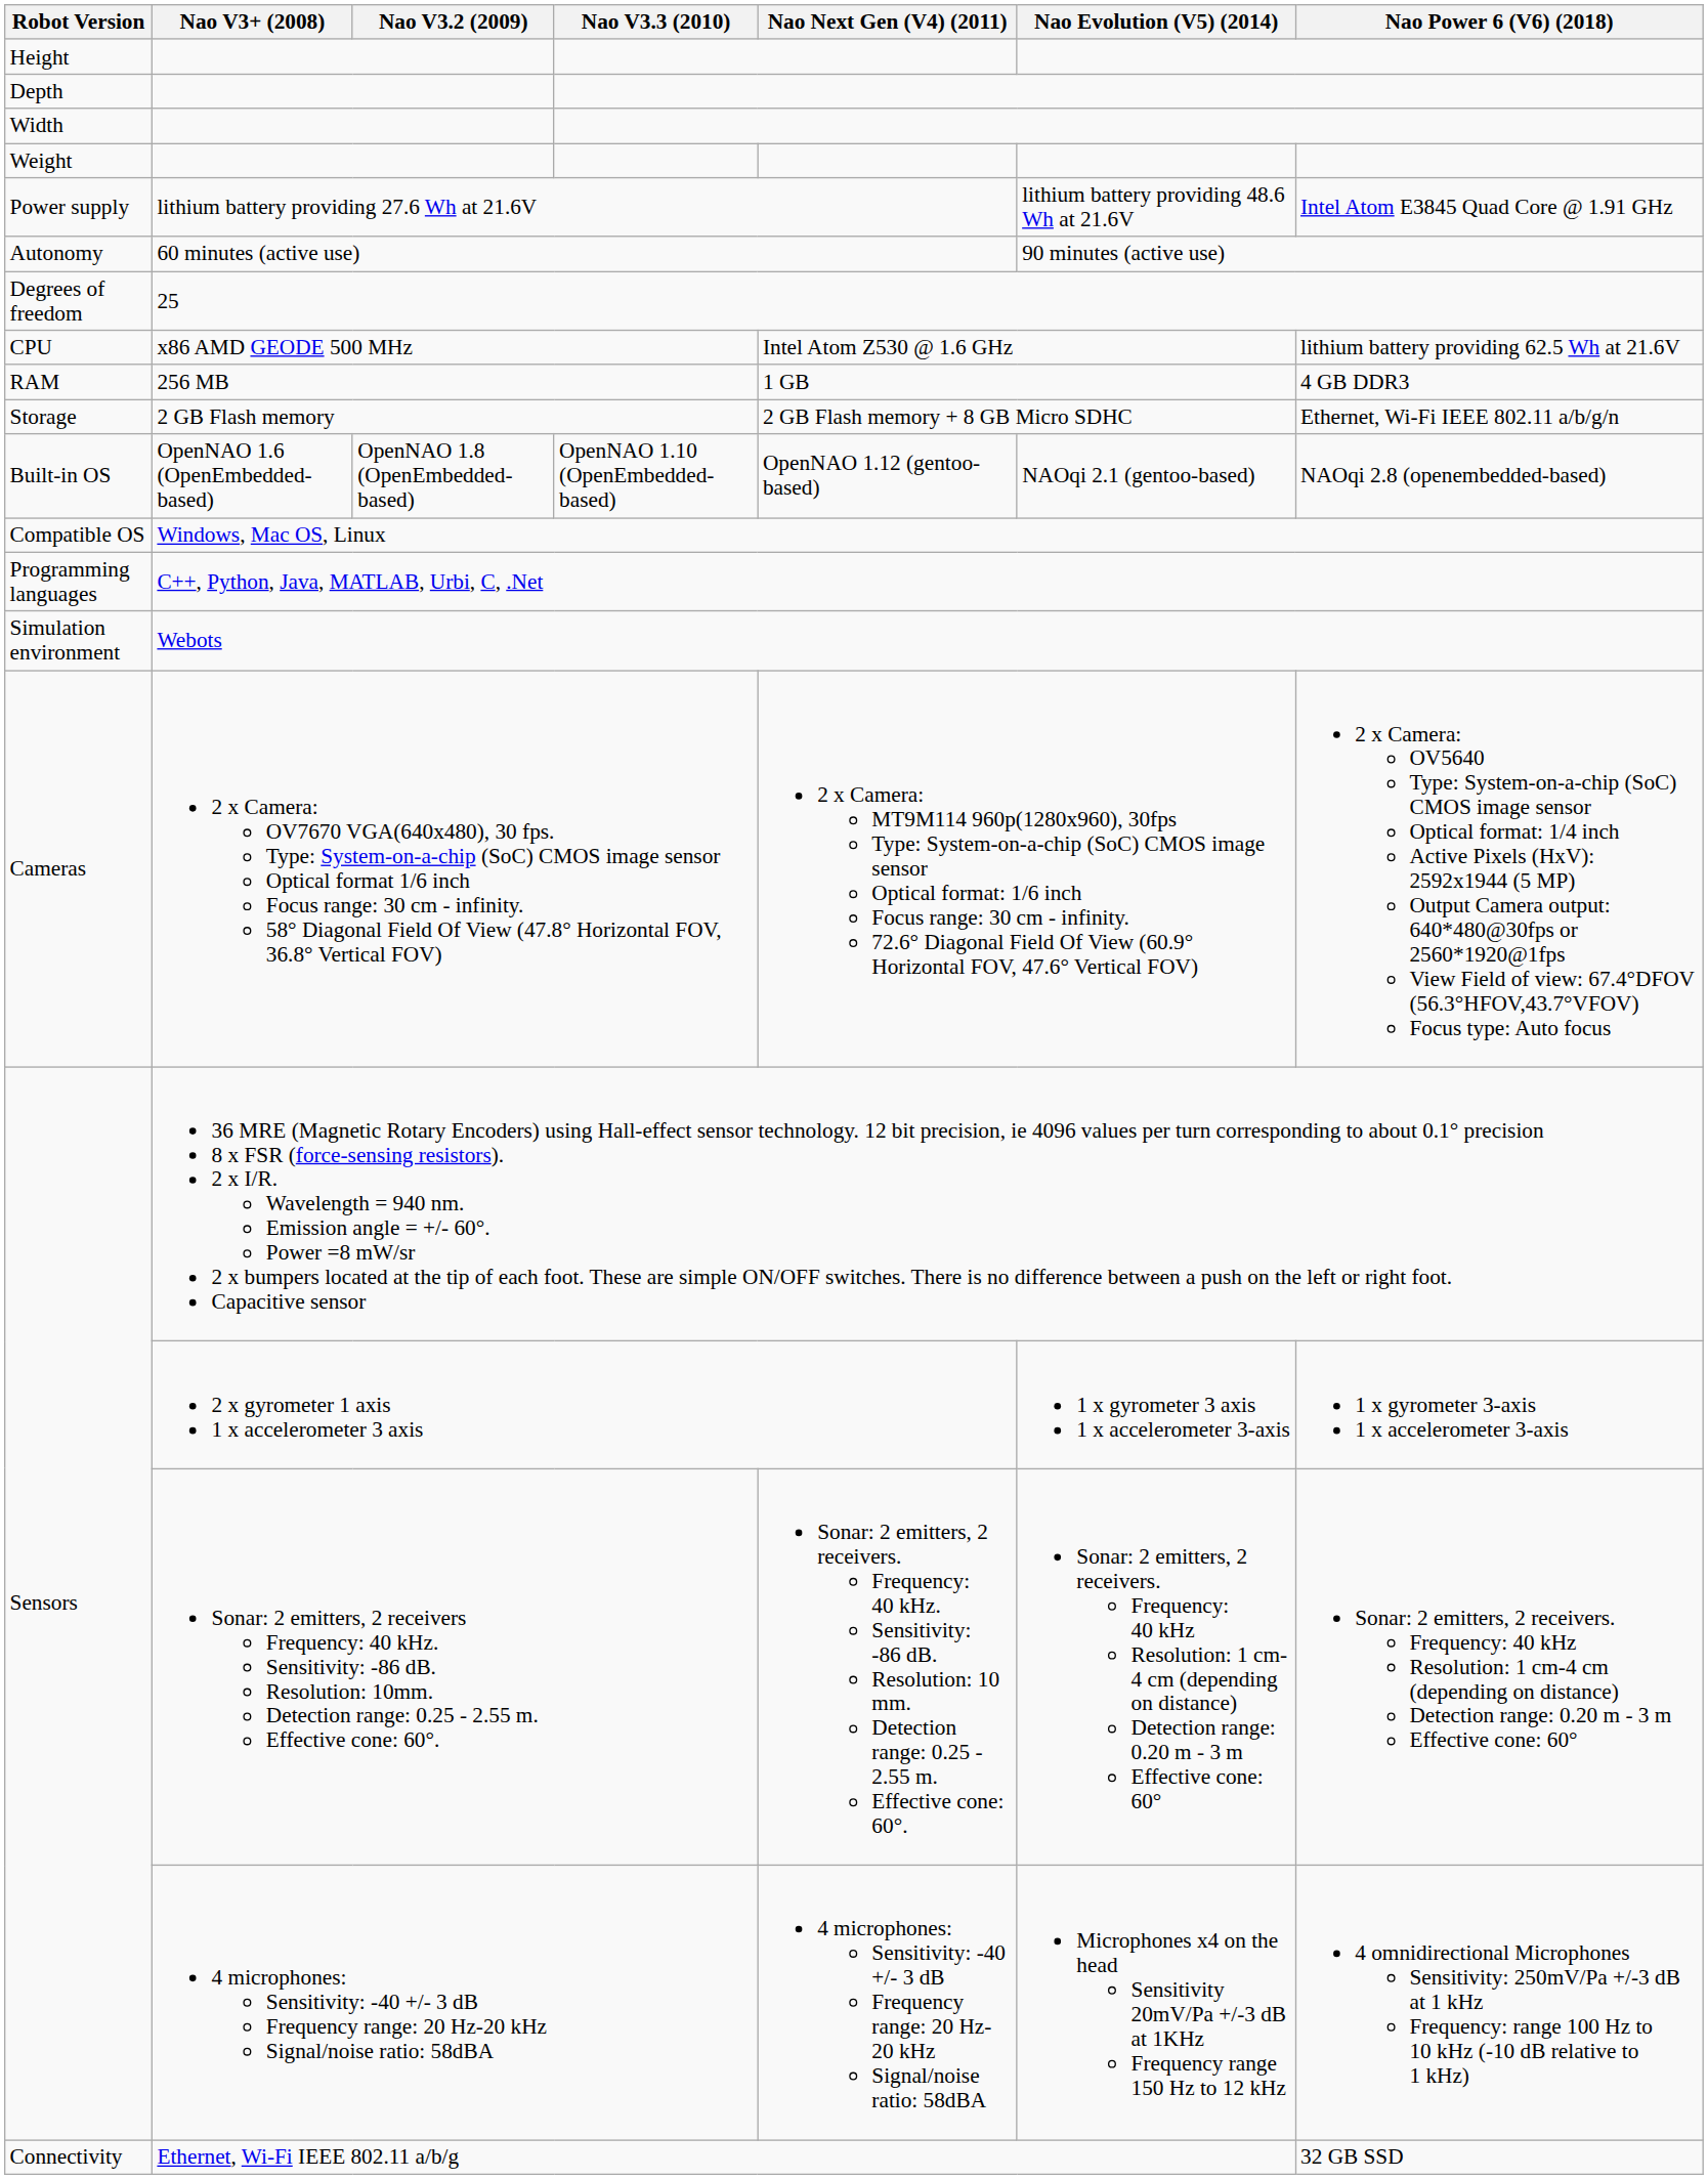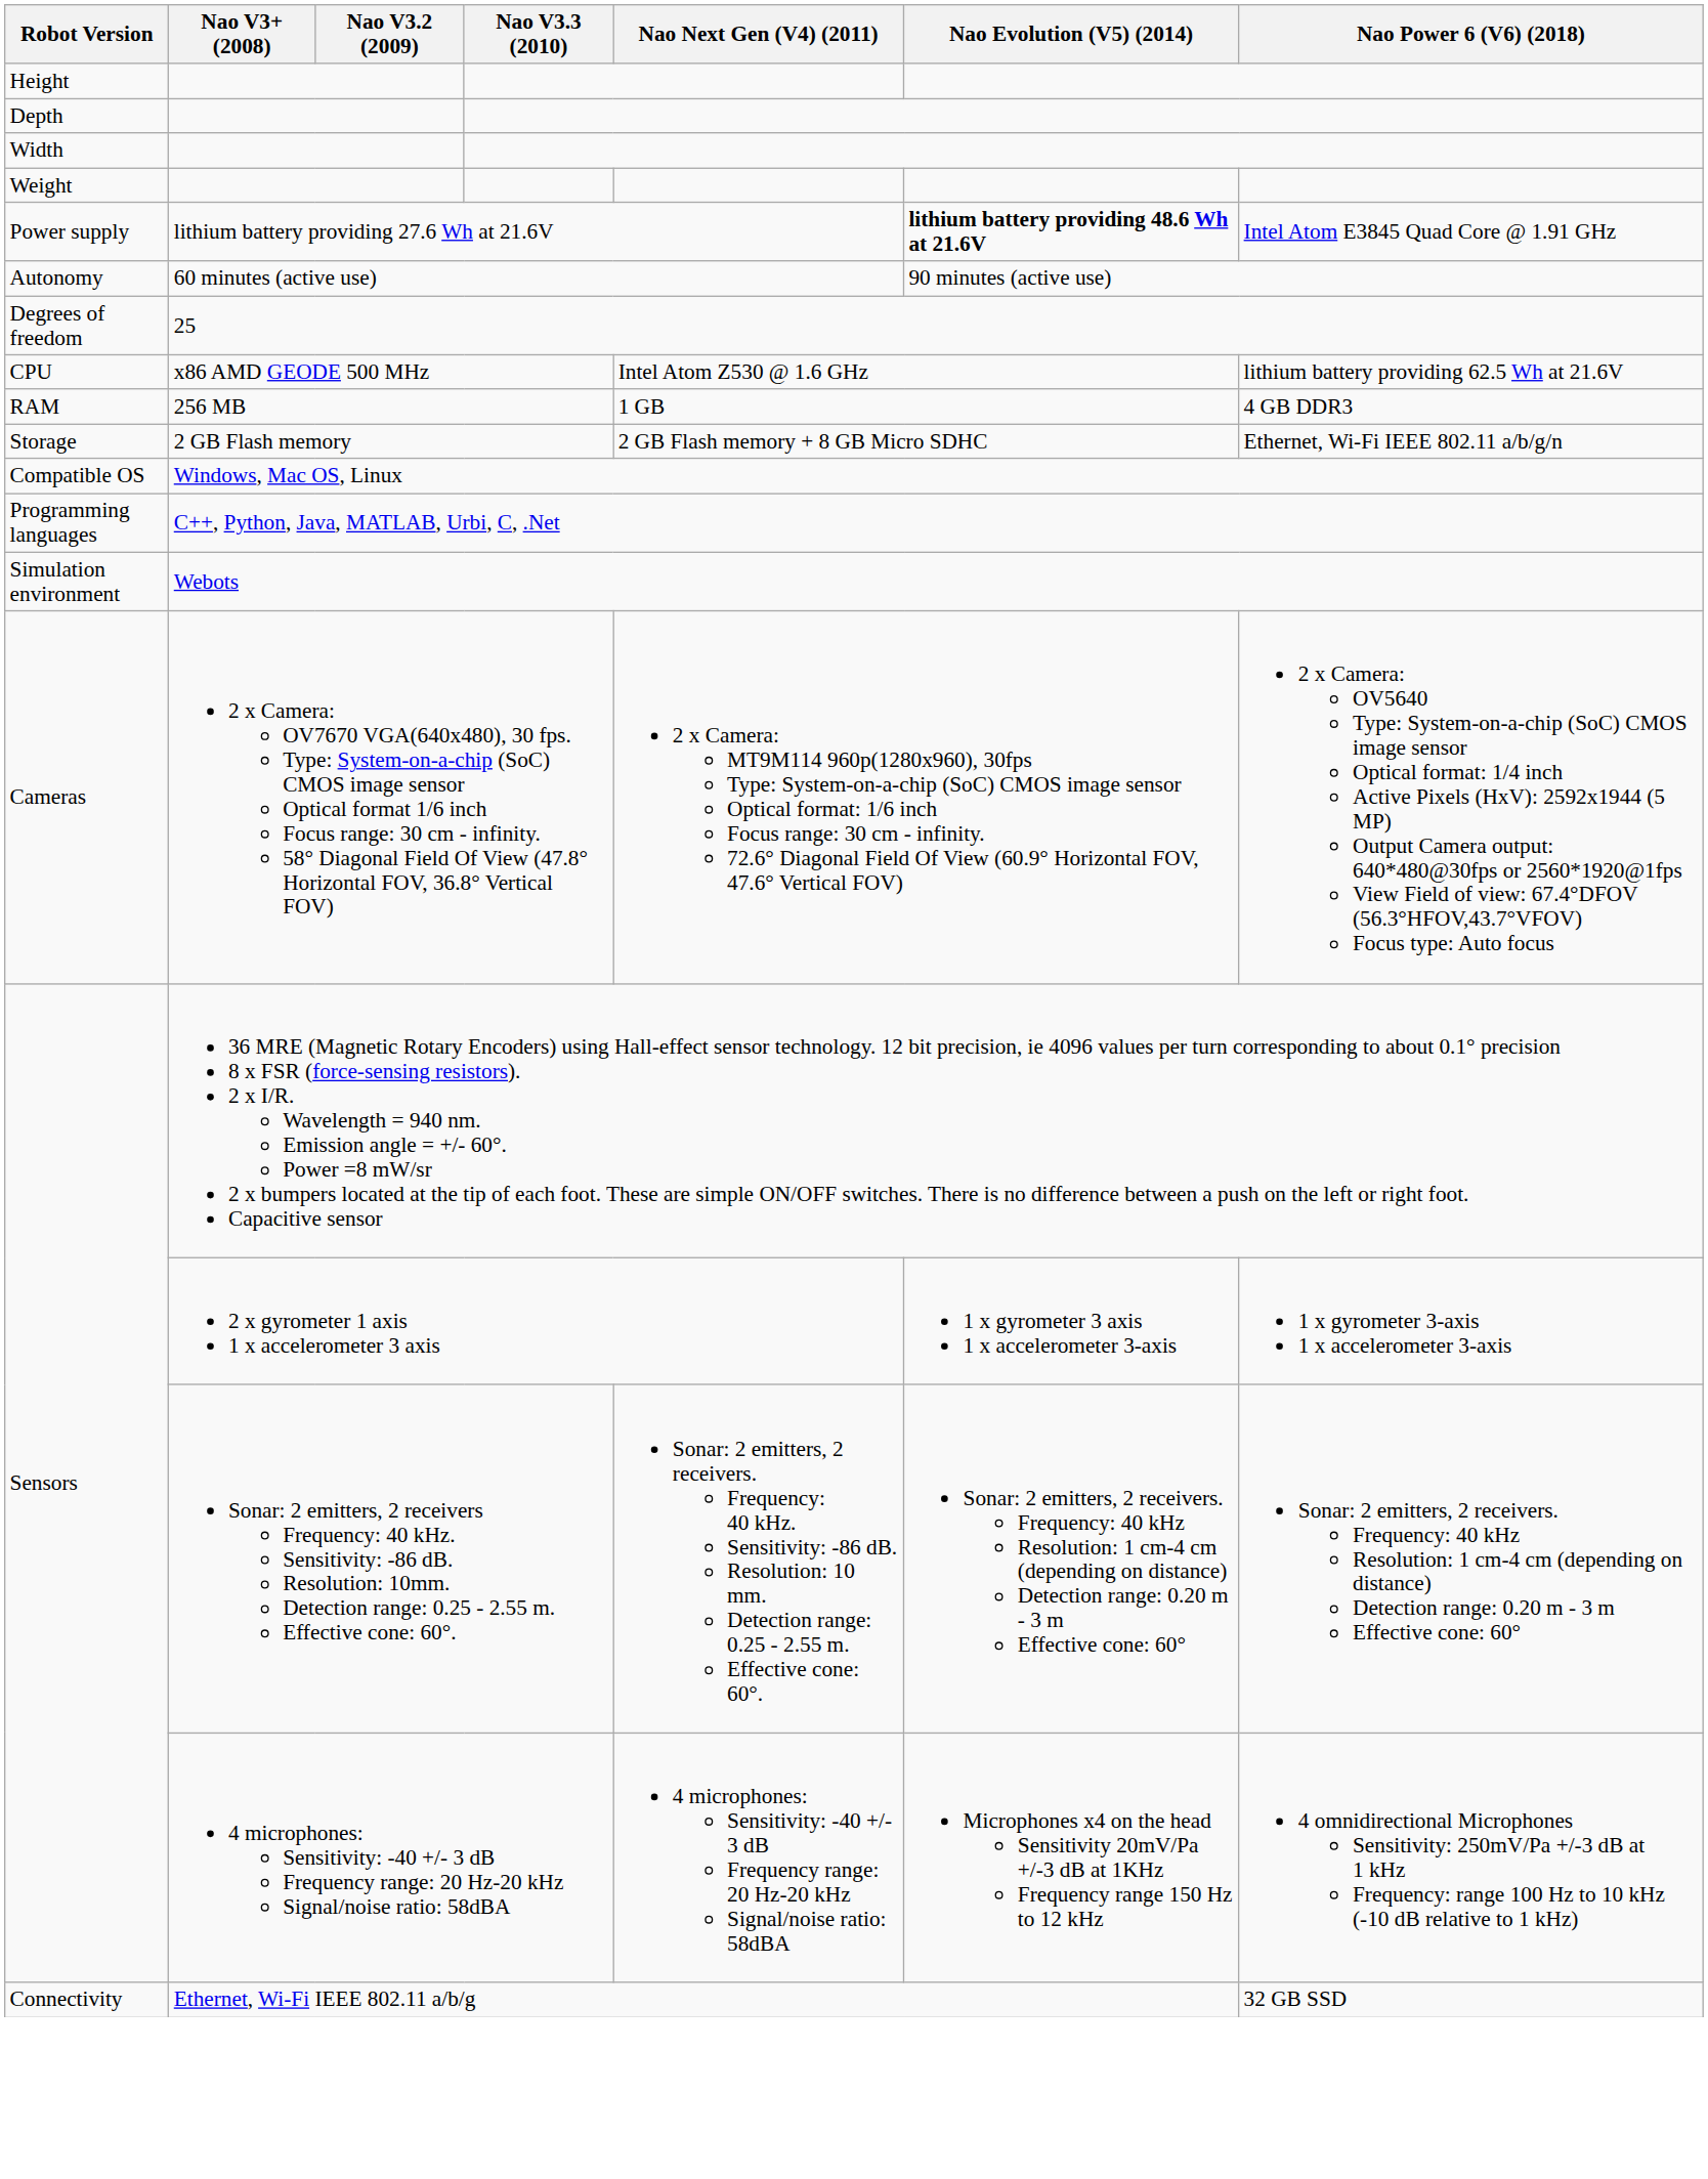Power supply | Nao Evolution (V5) (2014): normal -> bold
- row: Built-in OS | OpenNAO 1.6 (OpenEmbedded-based) | OpenNAO 1.8 (OpenEmbedded- based) | OpenNAO 1.10 (OpenEmbedded- based) | OpenNAO 1.12 (gentoo-based) | NAOqi 2.1 (gentoo-based) | NAOqi 2.8 (openembedded-based)
